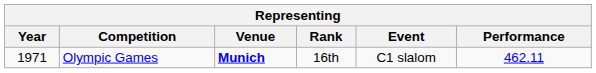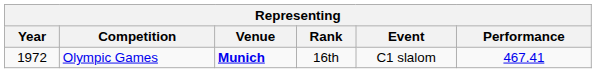Olympic Games | Year: 1971 -> 1972
Olympic Games | Performance: 462.11 -> 467.41
